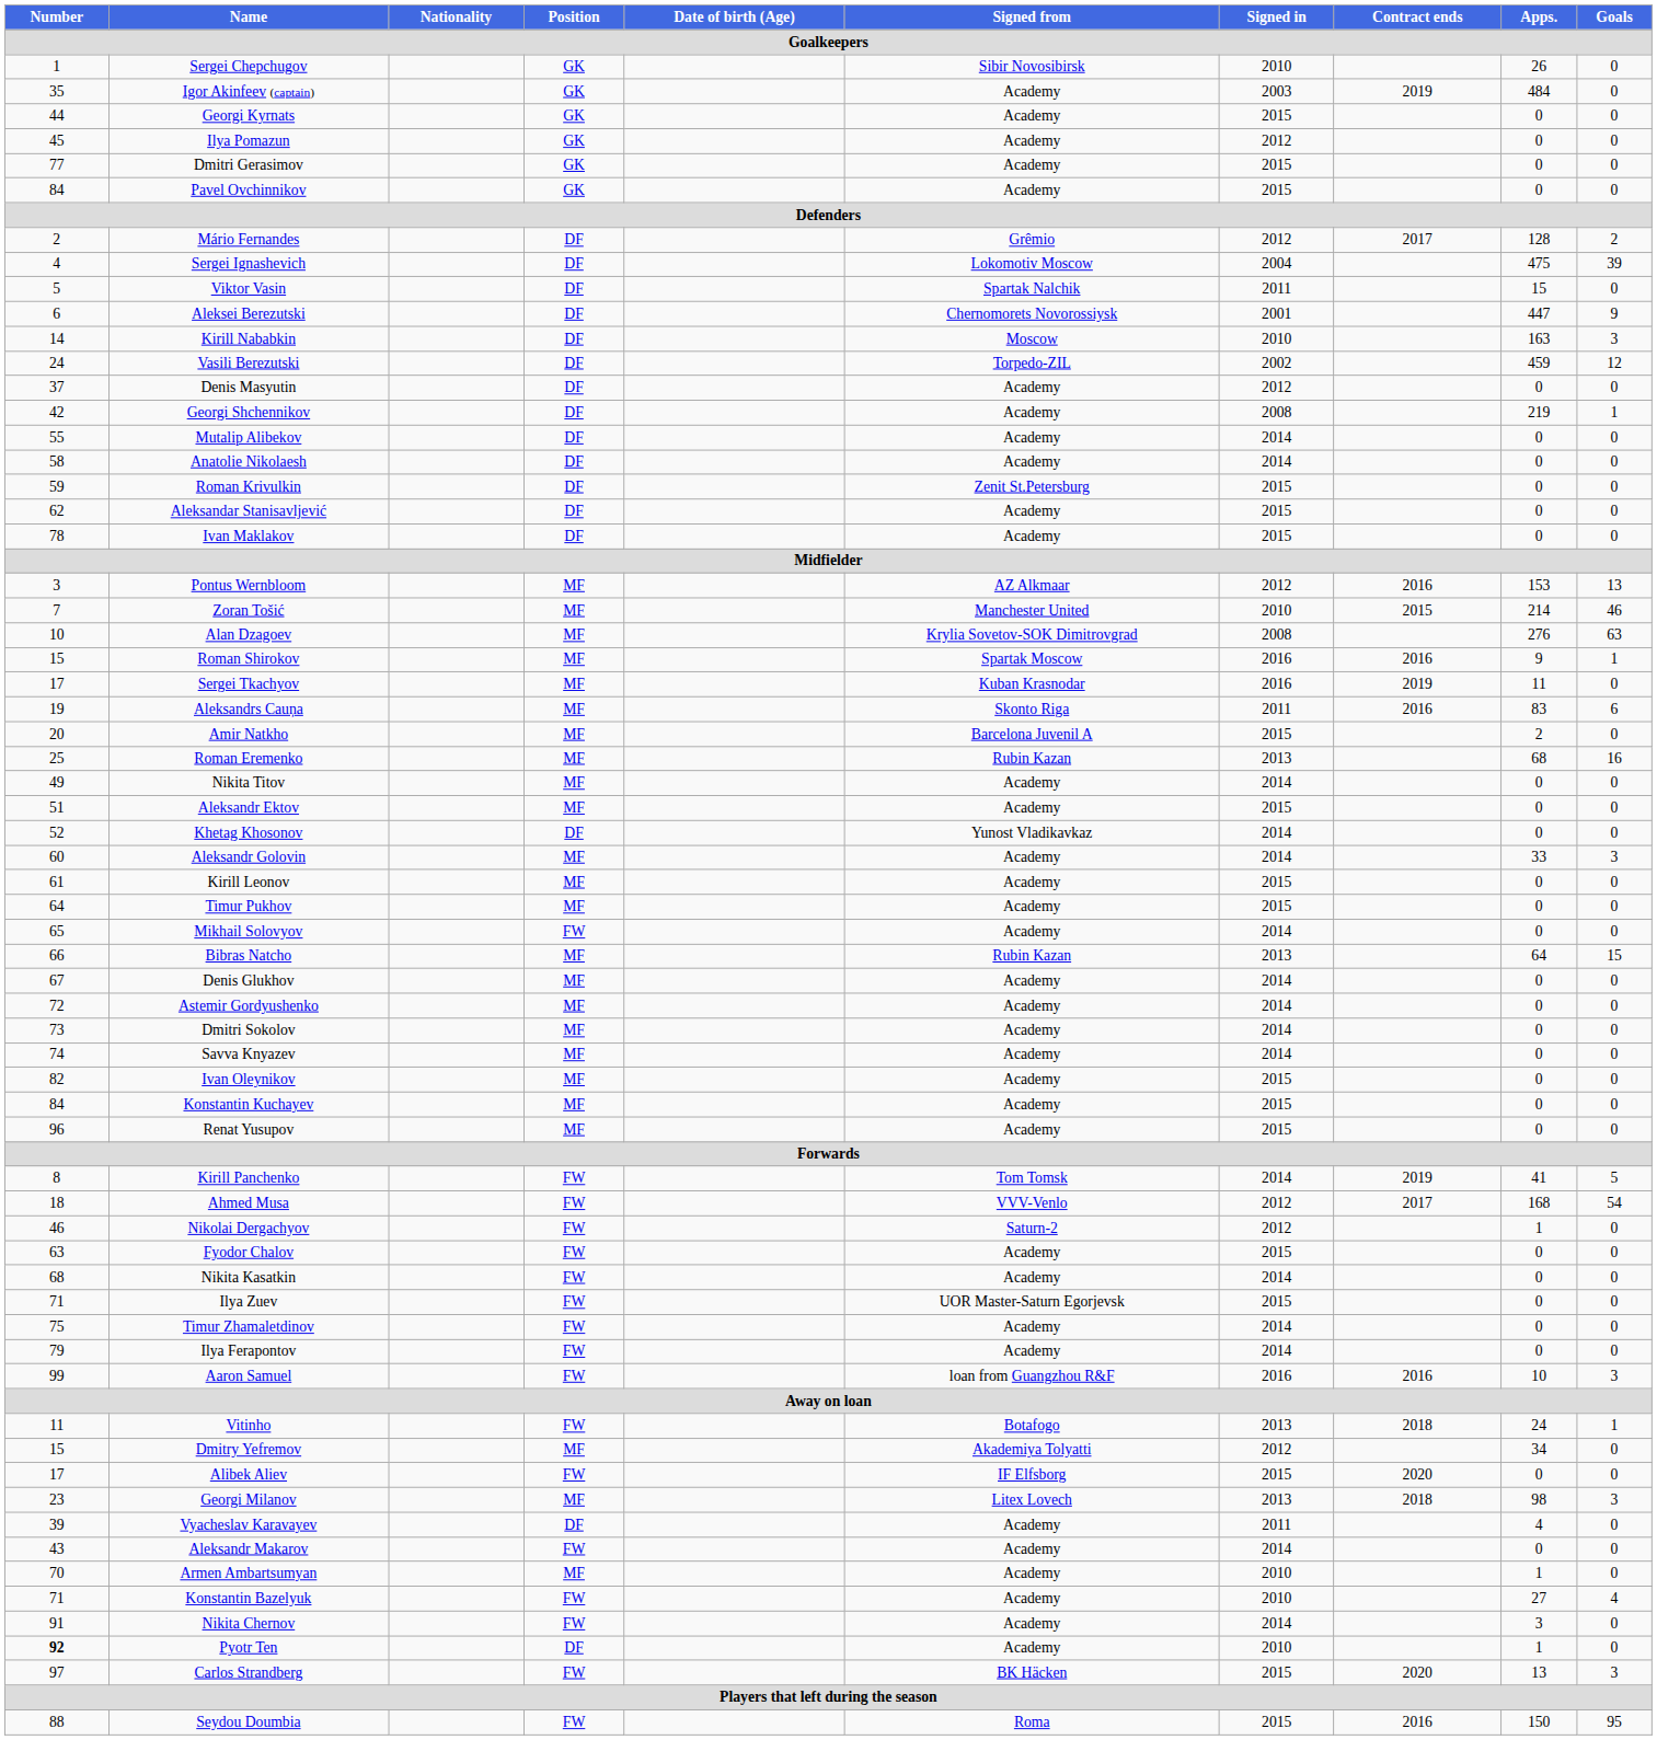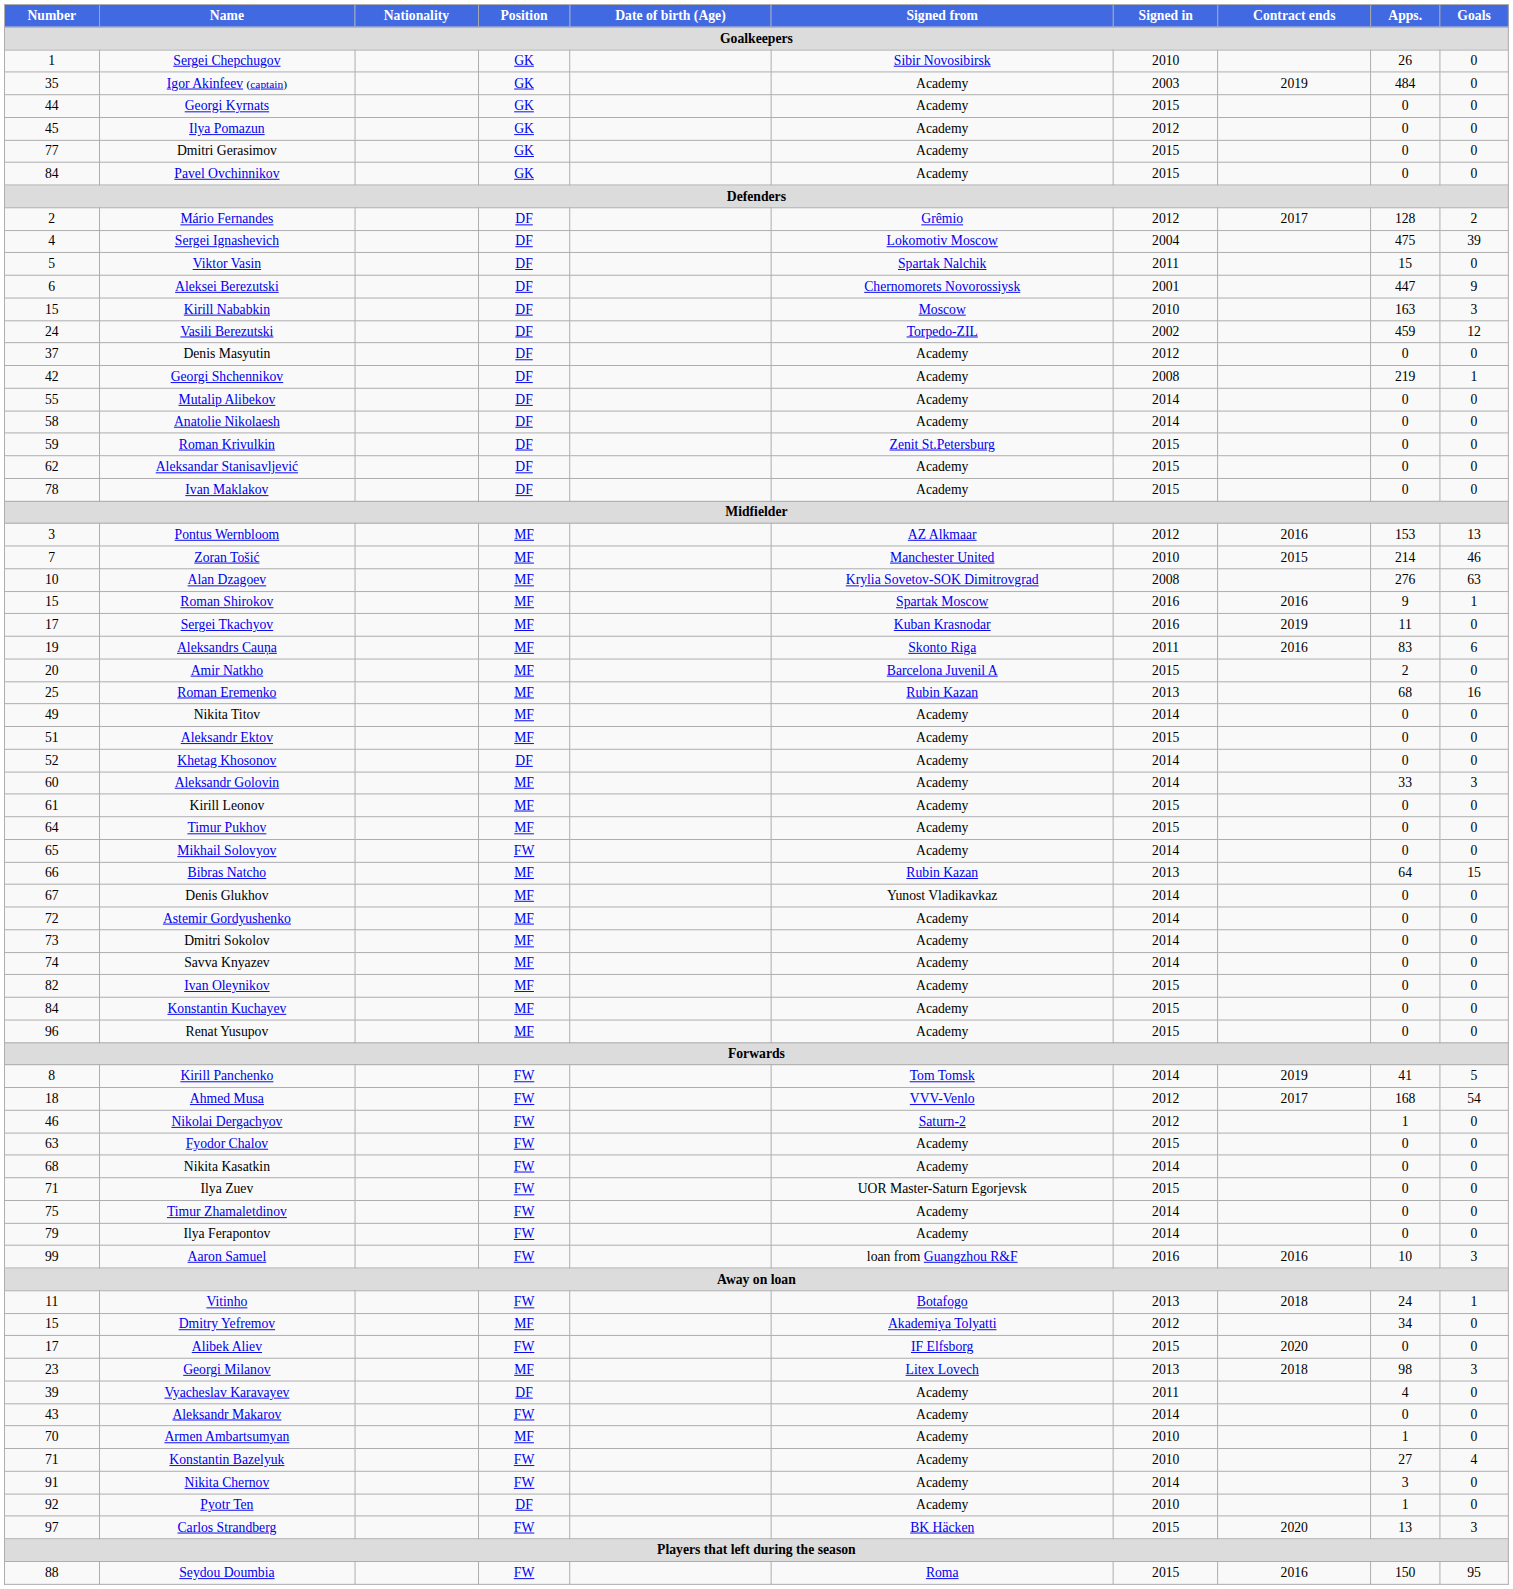Kirill Nababkin | Number: 14 -> 15
Khetag Khosonov | Signed from: Yunost Vladikavkaz -> Academy
Denis Glukhov | Signed from: Academy -> Yunost Vladikavkaz
Pyotr Ten | Number: bold -> normal
